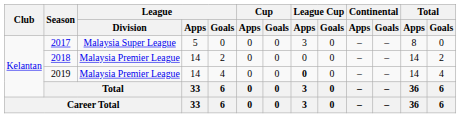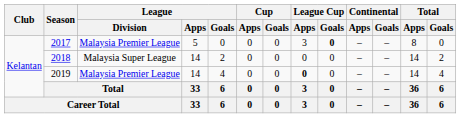2017 | League / Division: Malaysia Super League -> Malaysia Premier League
2017 | League Cup / Goals: normal -> bold
2018 | League / Division: Malaysia Premier League -> Malaysia Super League
